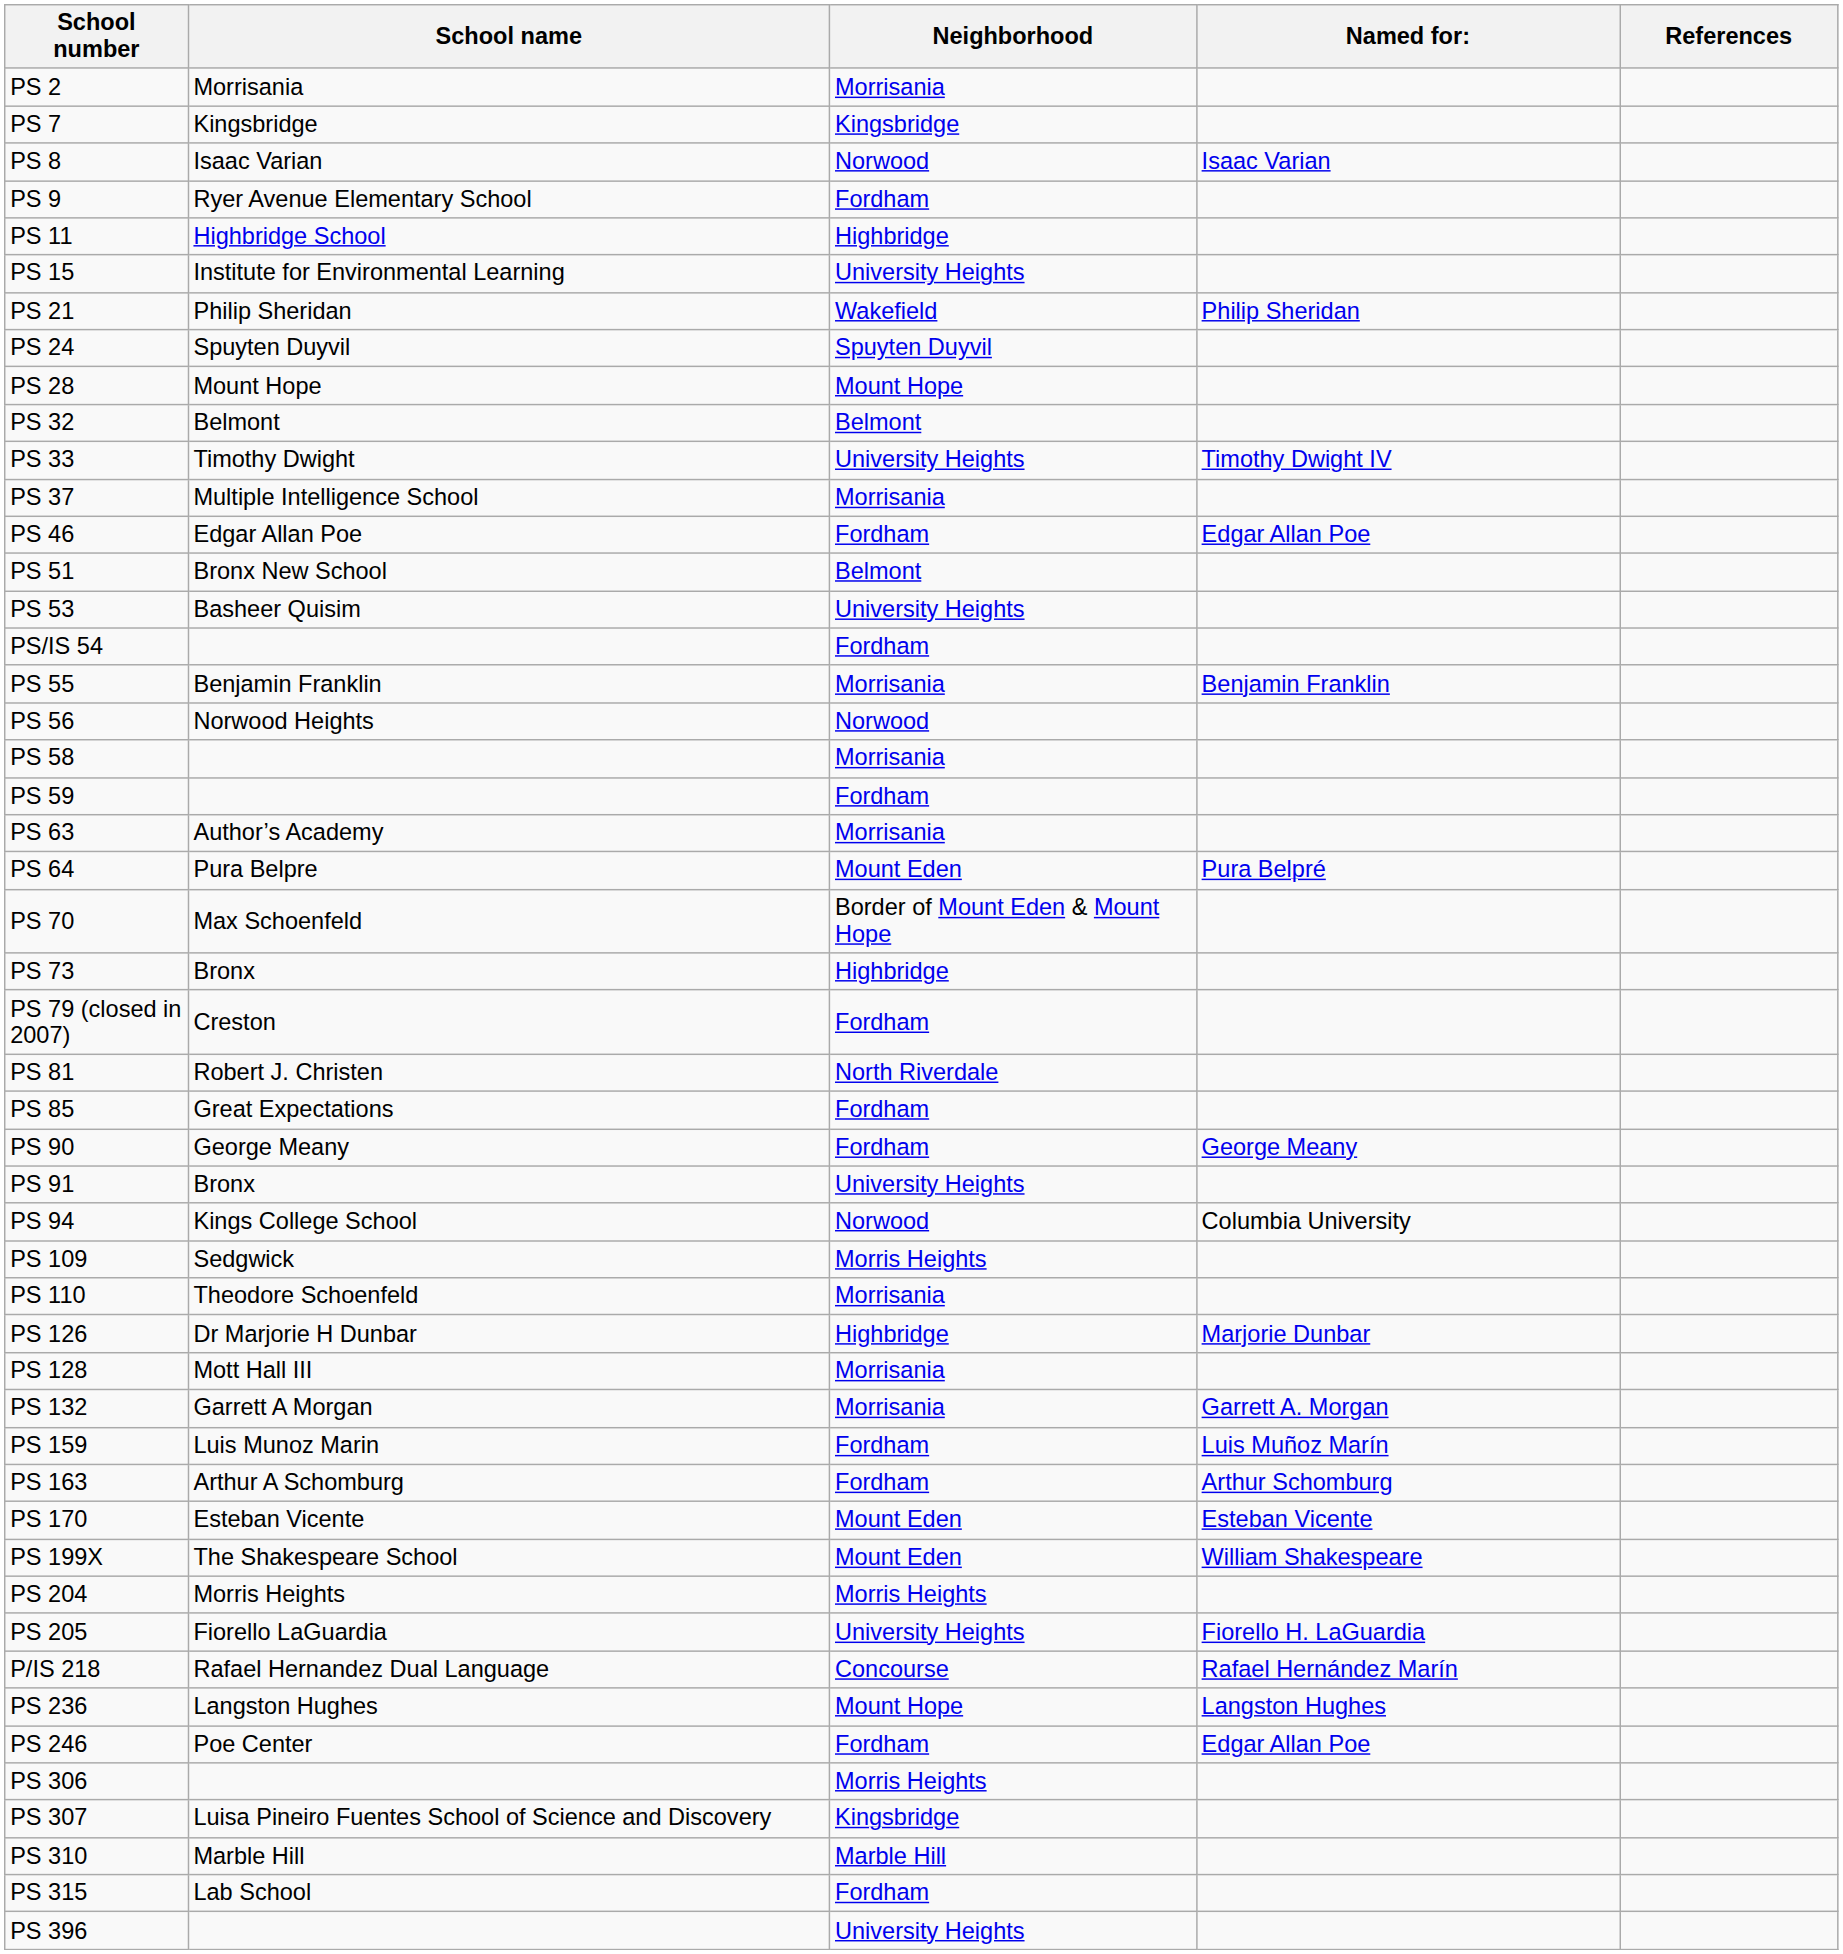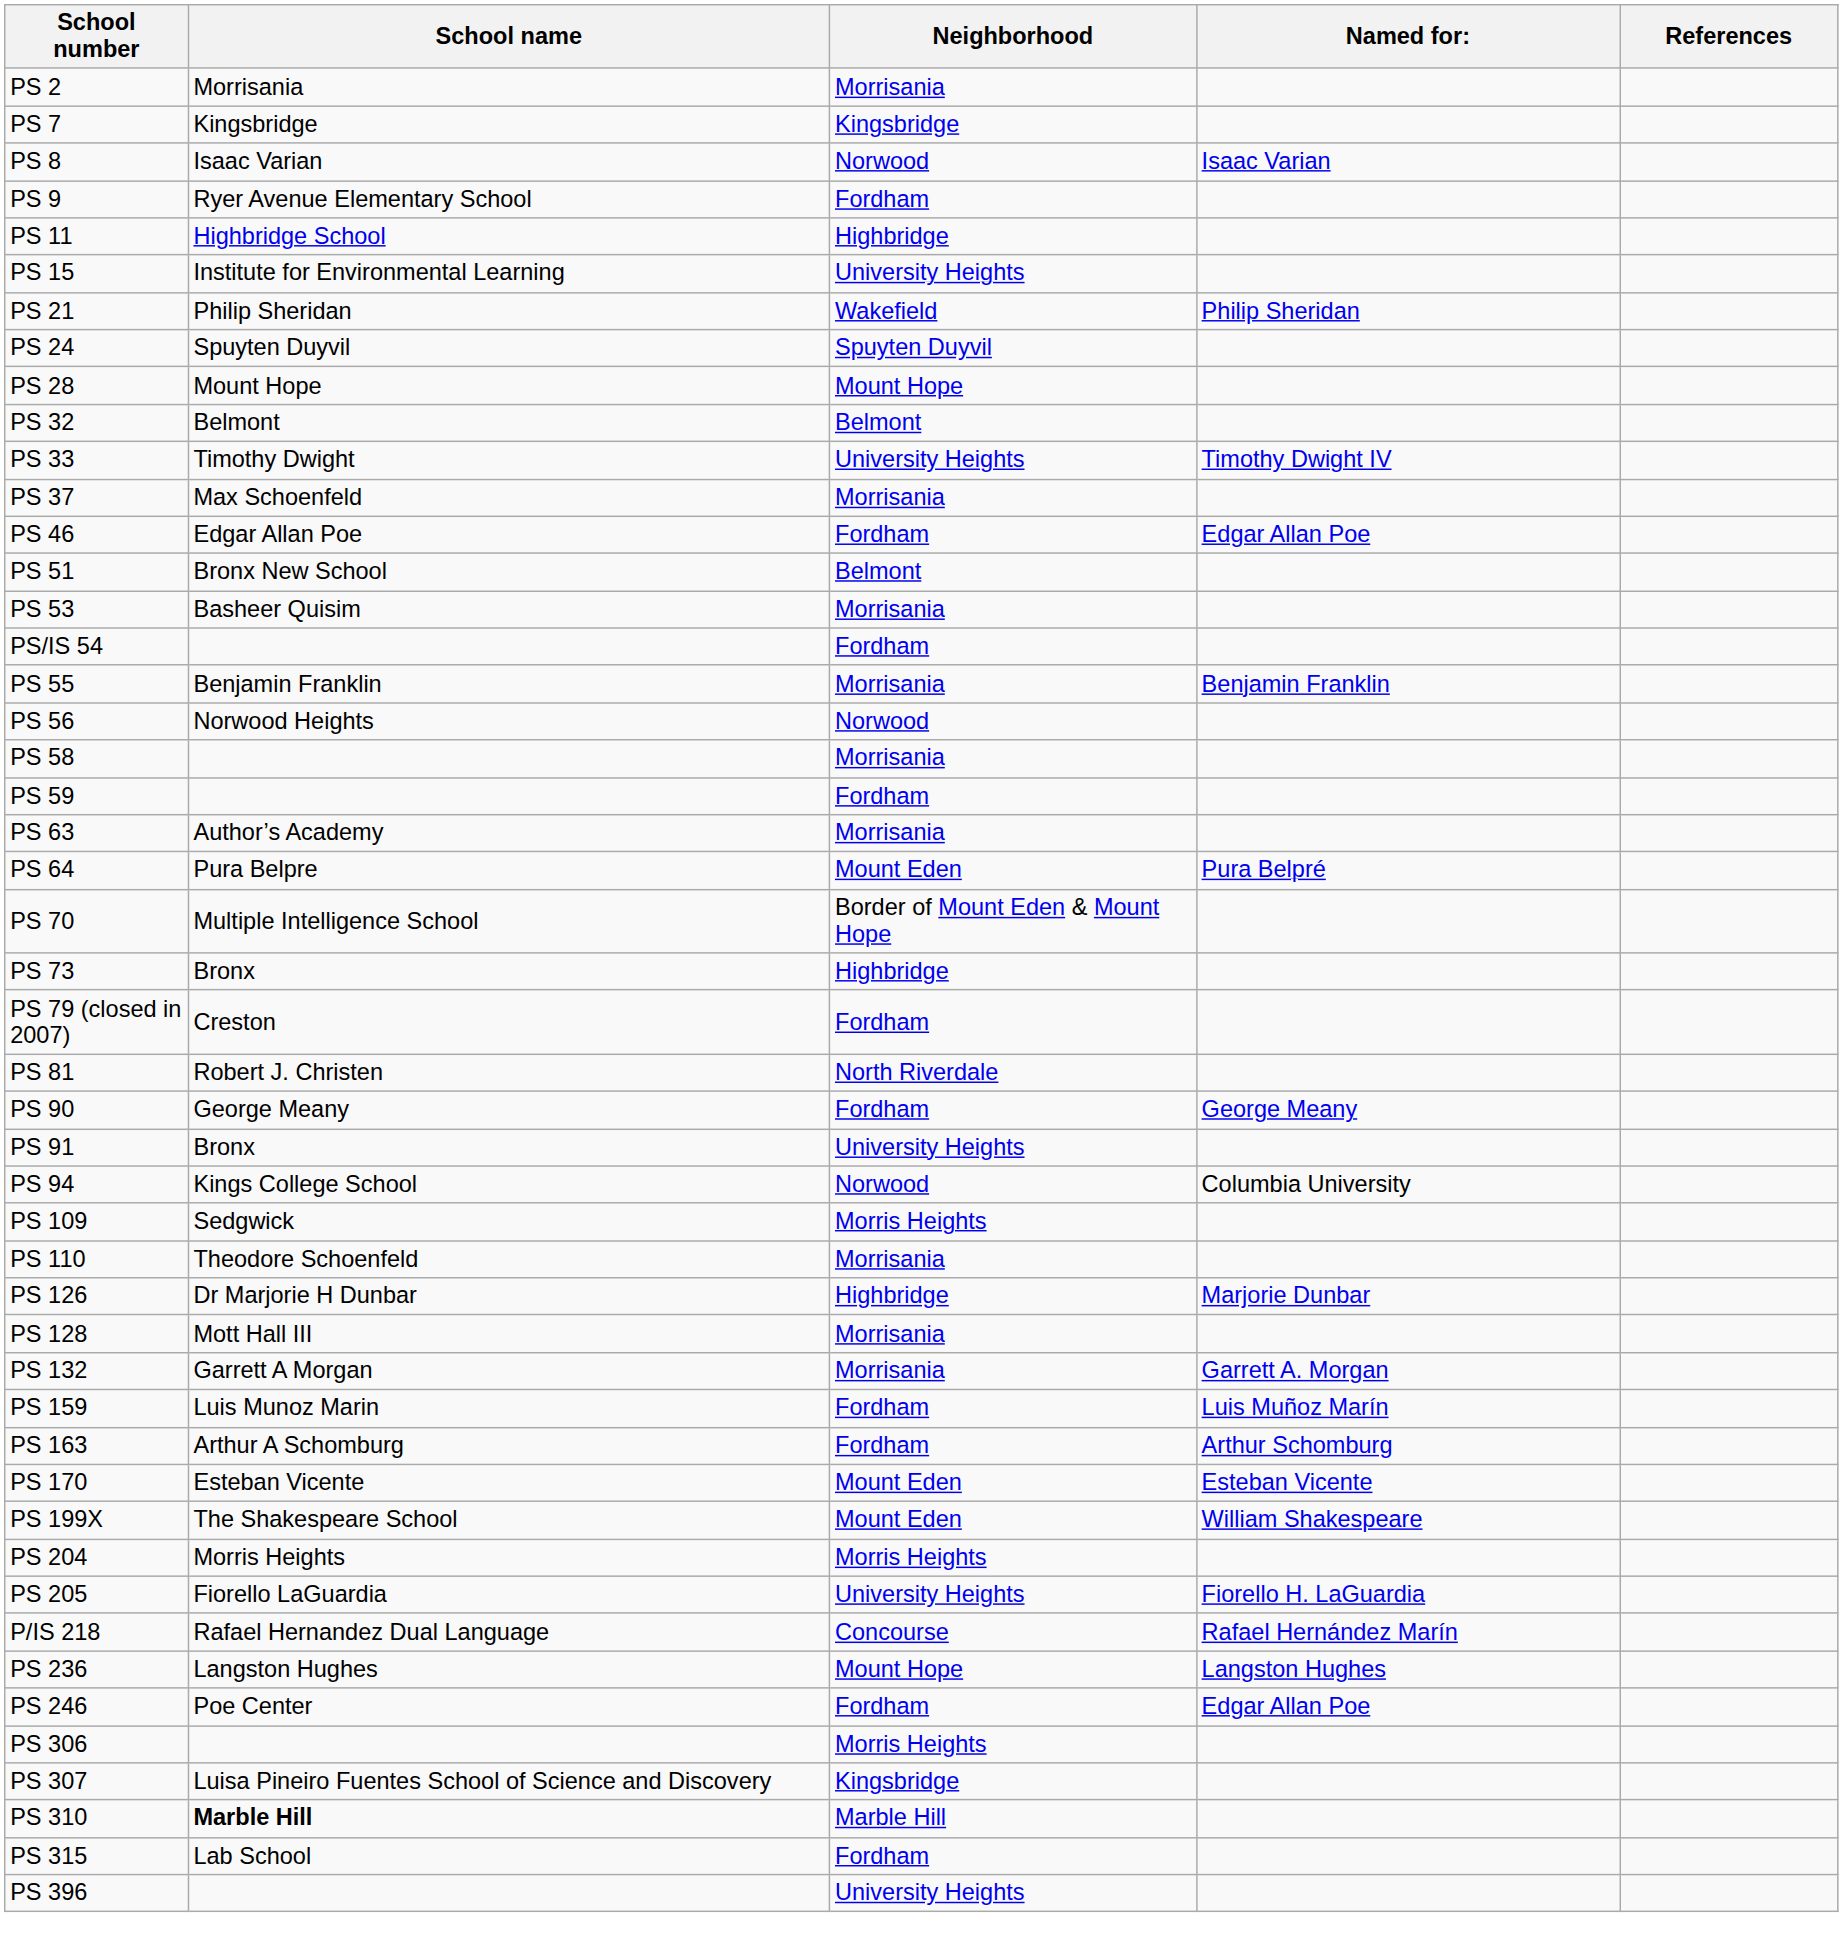PS 37 | School name: Multiple Intelligence School -> Max Schoenfeld
PS 53 | Neighborhood: University Heights -> Morrisania
PS 70 | School name: Max Schoenfeld -> Multiple Intelligence School
- row: PS 85 | Great Expectations | Fordham
PS 310 | School name: normal -> bold
